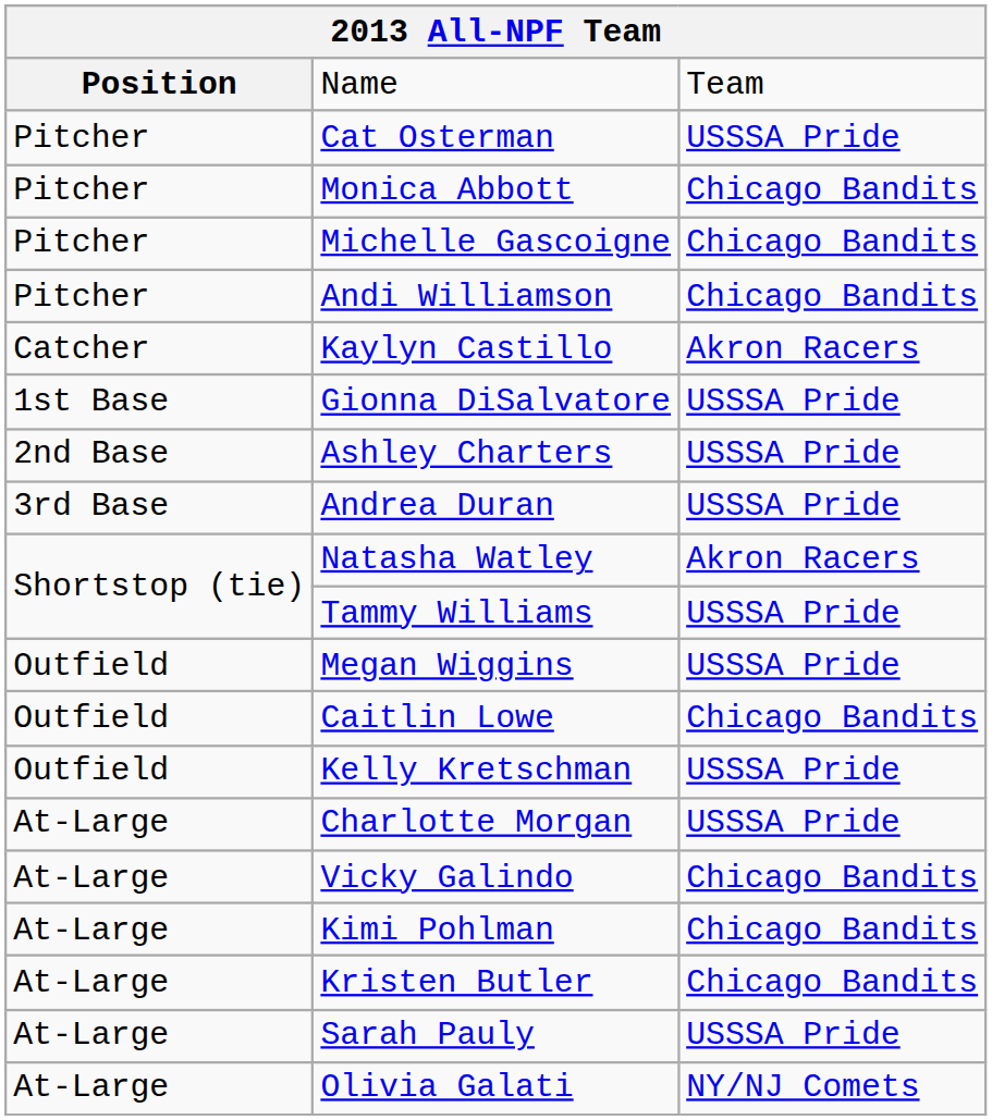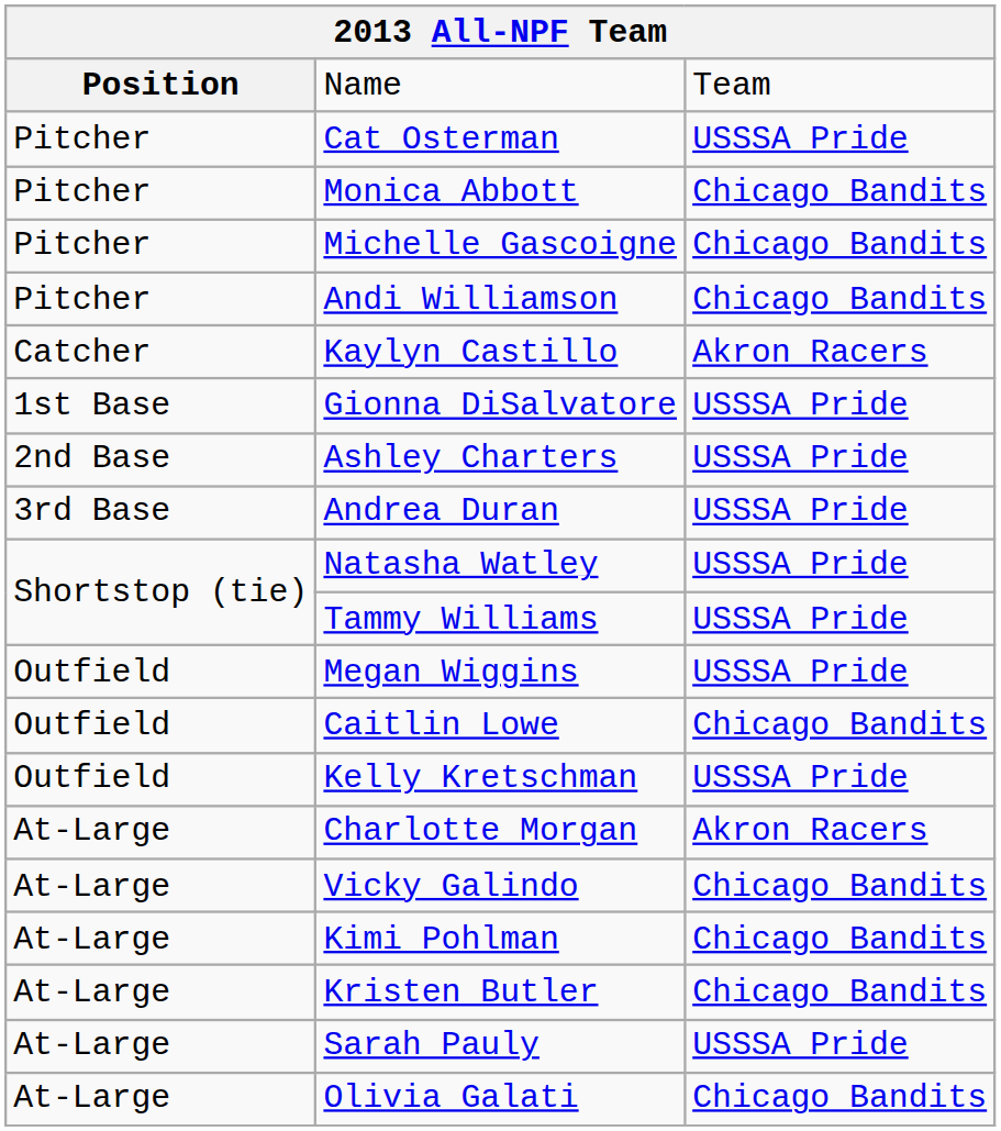Natasha Watley | column 3: Akron Racers -> USSSA Pride
Charlotte Morgan | column 3: USSSA Pride -> Akron Racers
Olivia Galati | column 3: NY/NJ Comets -> Chicago Bandits
